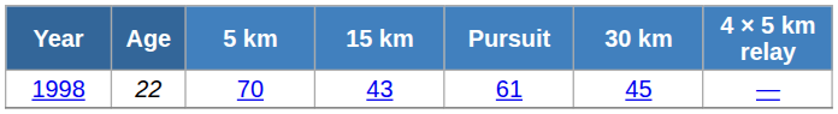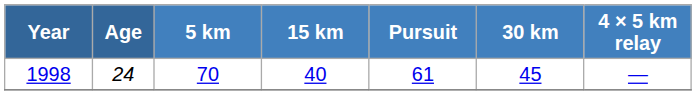1998 | Age: 22 -> 24
1998 | 15 km: 43 -> 40
